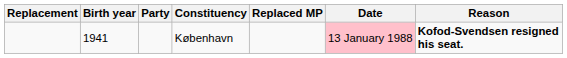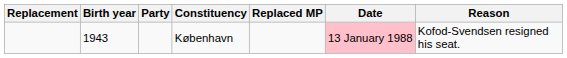København | Birth year: 1941 -> 1943
København | Reason: bold -> normal
